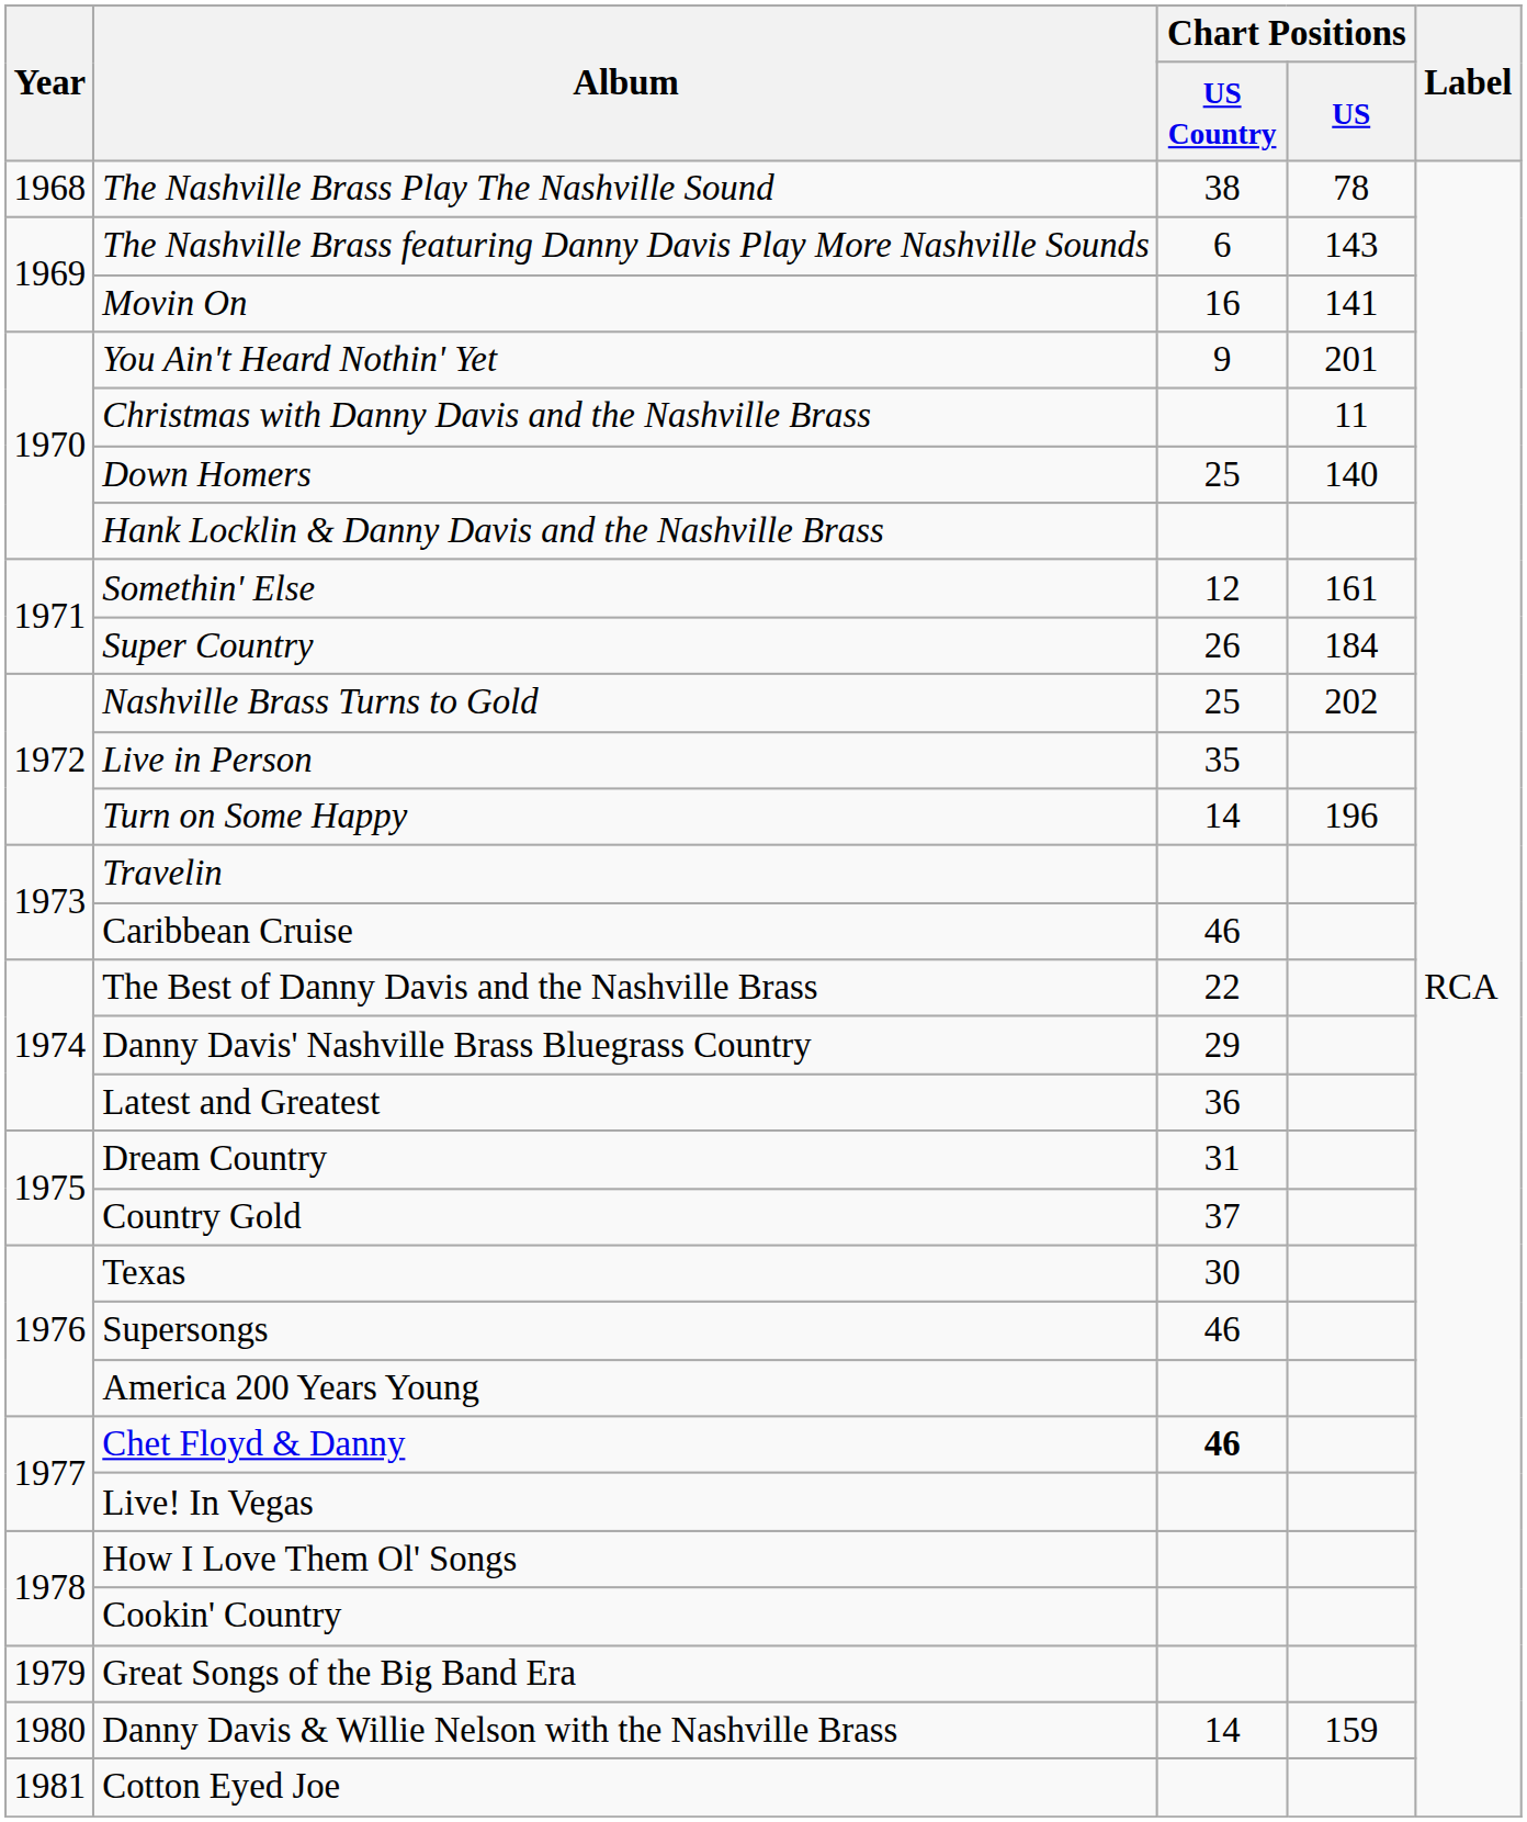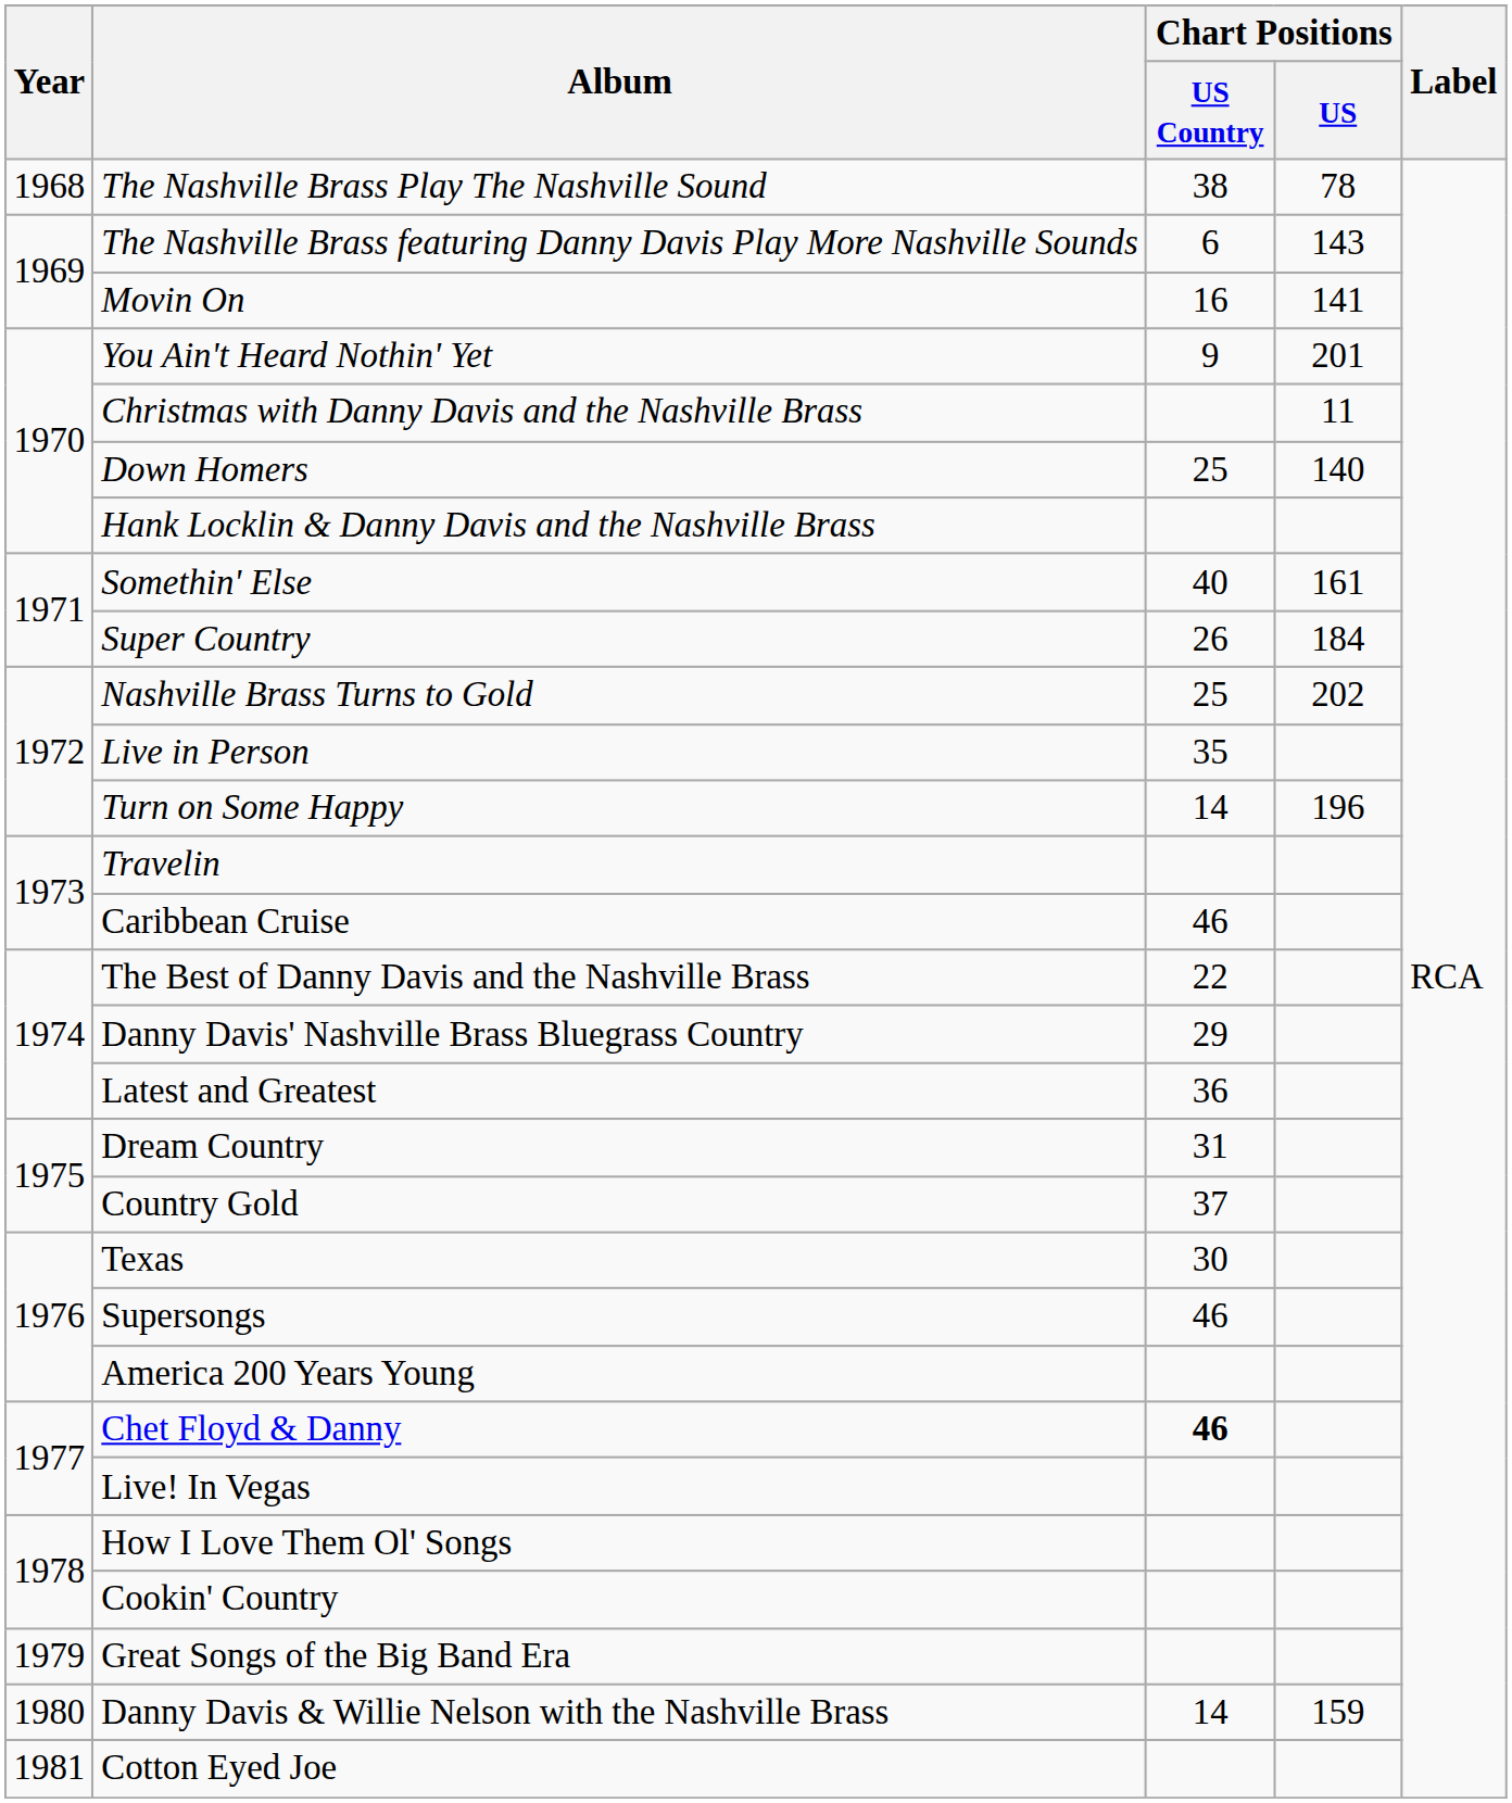Somethin' Else | Chart Positions / US Country: 12 -> 40
